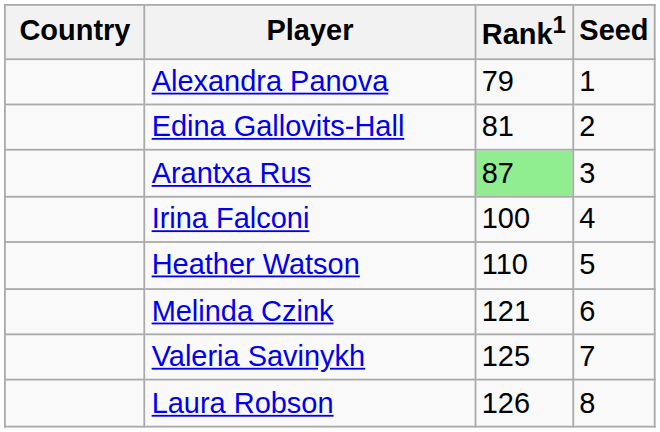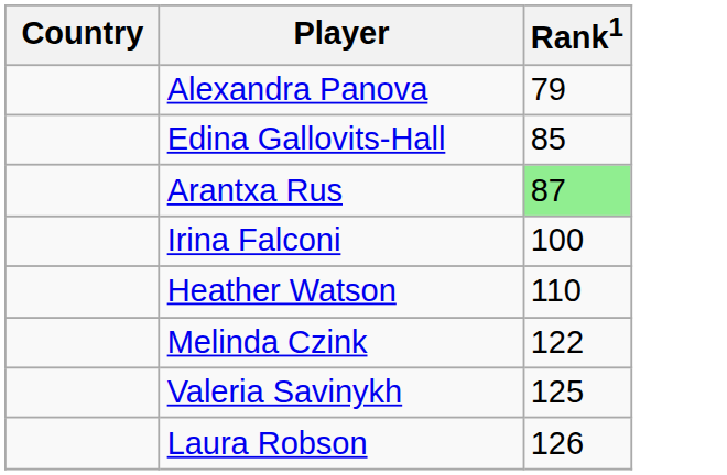- column: Seed | 1 | 2 | 3 | 4 | 5 | 6 | 7 | 8
Edina Gallovits-Hall | Rank1: 81 -> 85
Melinda Czink | Rank1: 121 -> 122
